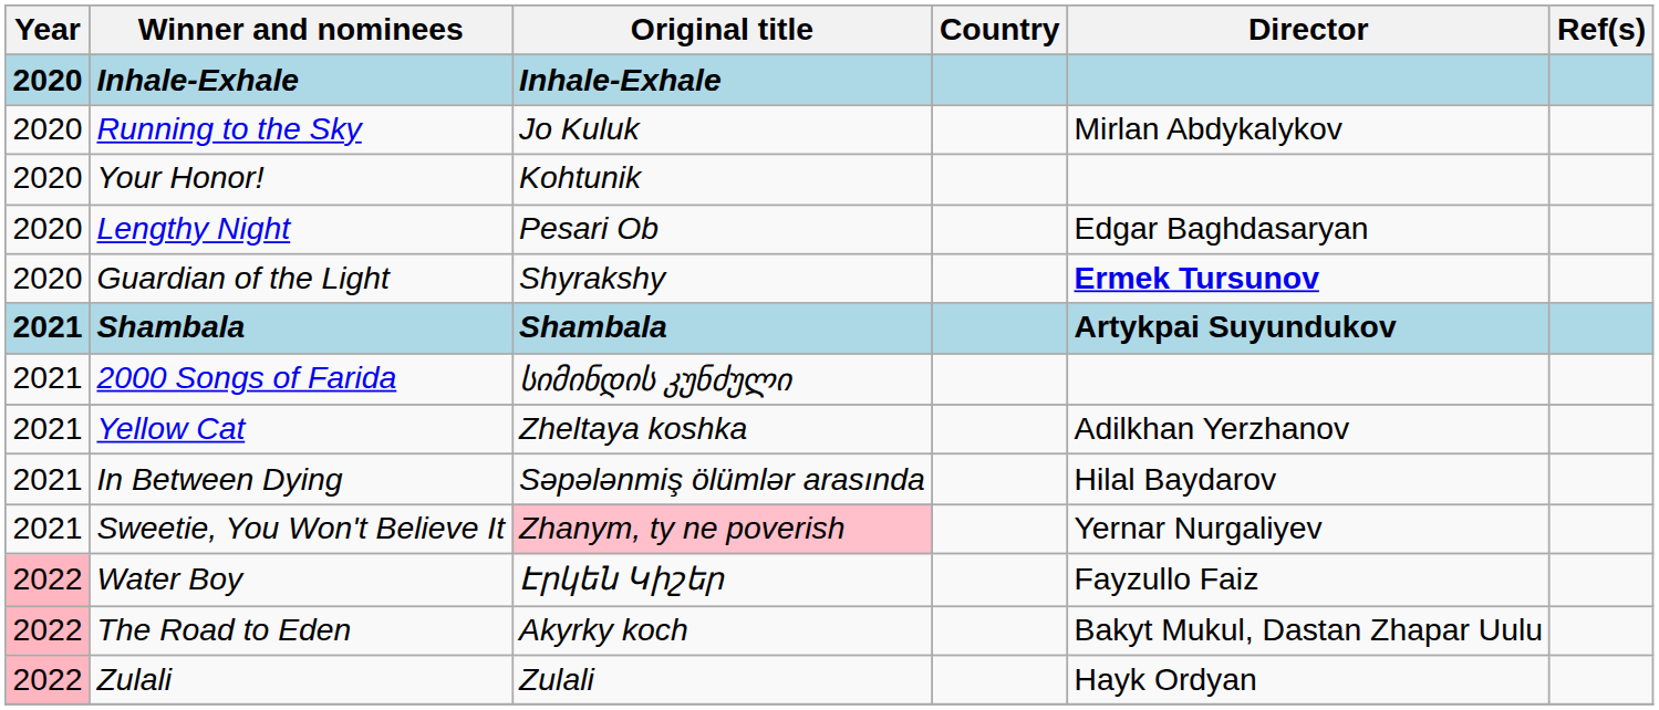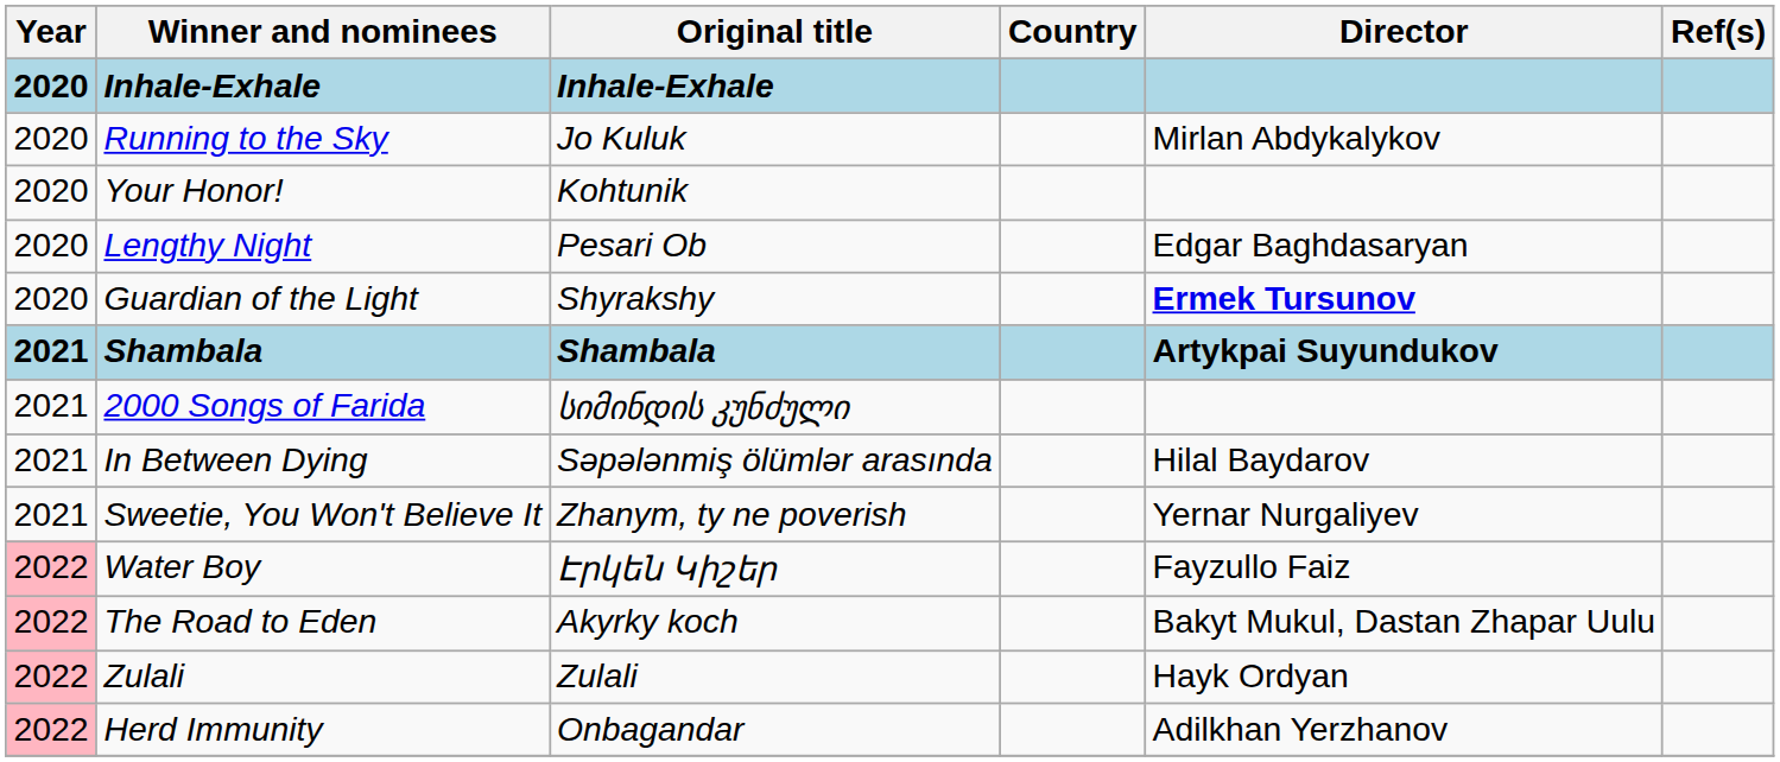- row: 2021 | Yellow Cat | Zheltaya koshka | Adilkhan Yerzhanov
Sweetie, You Won't Believe It | Original title: pink background -> no background
+ row: 2022 | Herd Immunity | Onbagandar | Adilkhan Yerzhanov
